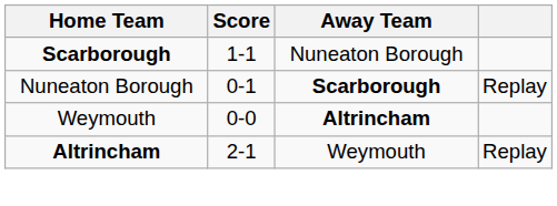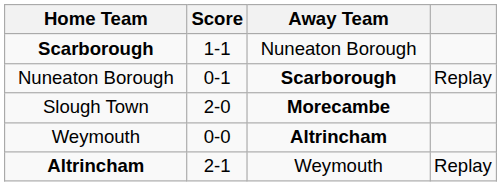+ row: Slough Town | 2-0 | Morecambe
